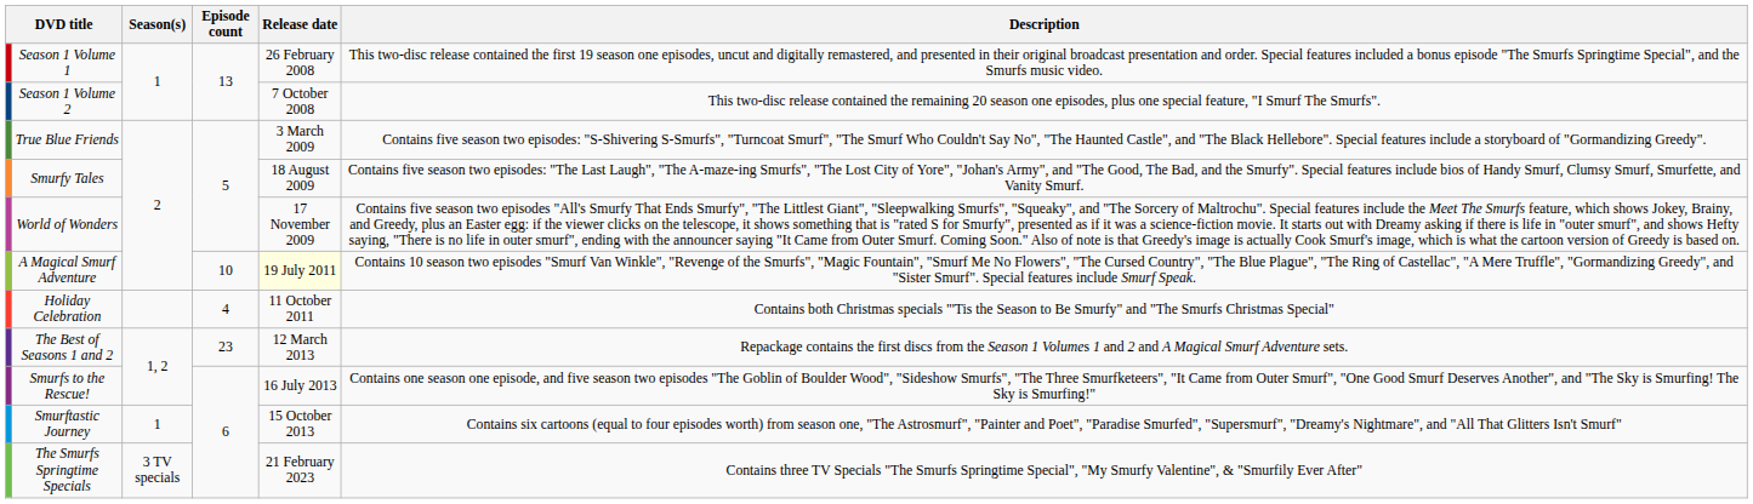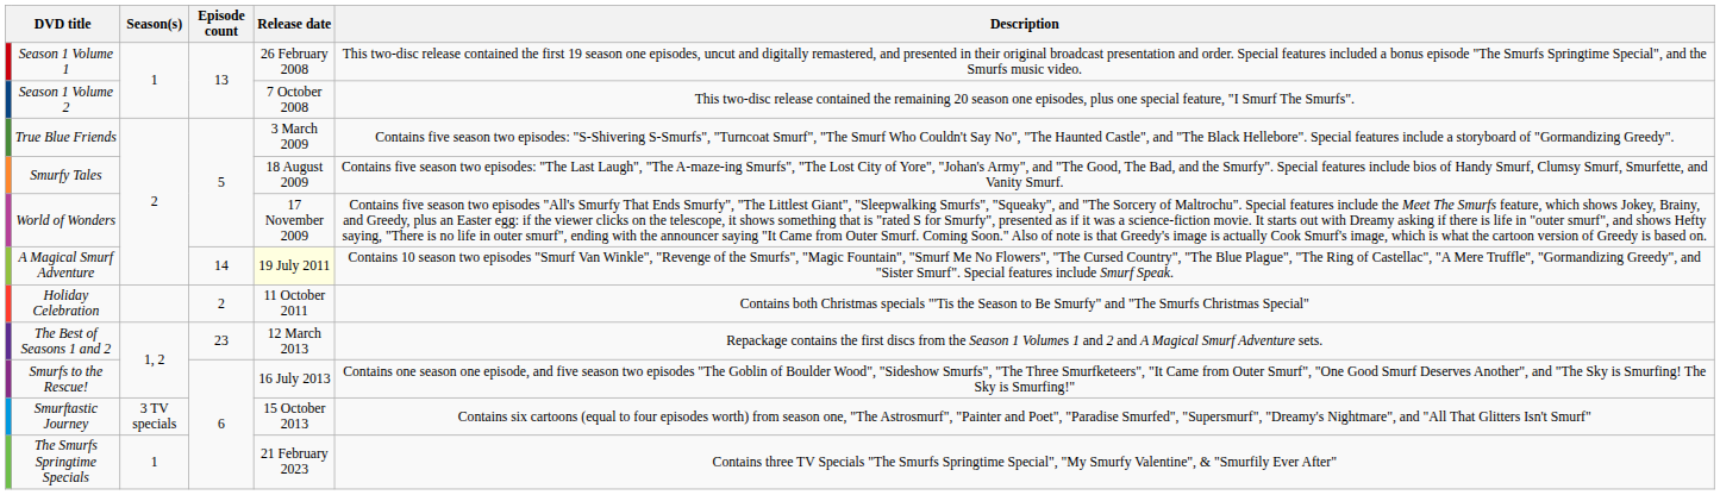A Magical Smurf Adventure | Episode count: 10 -> 14
Holiday Celebration | Episode count: 4 -> 2
Smurftastic Journey | Season(s): 1 -> 3 TV specials
The Smurfs Springtime Specials | Season(s): 3 TV specials -> 1
